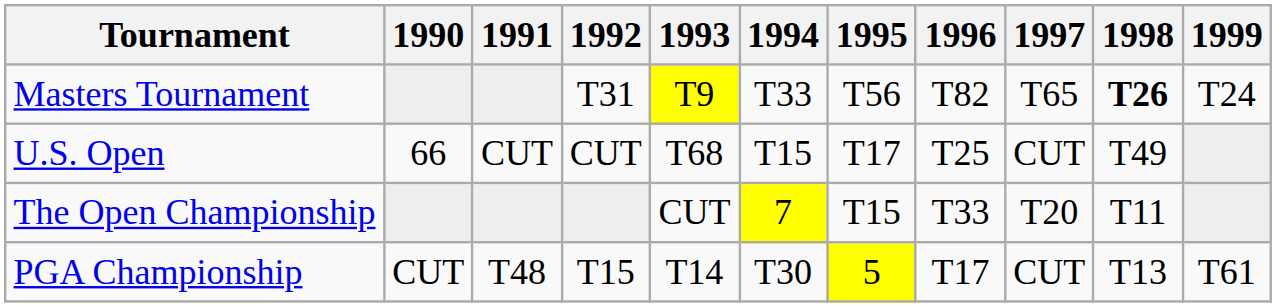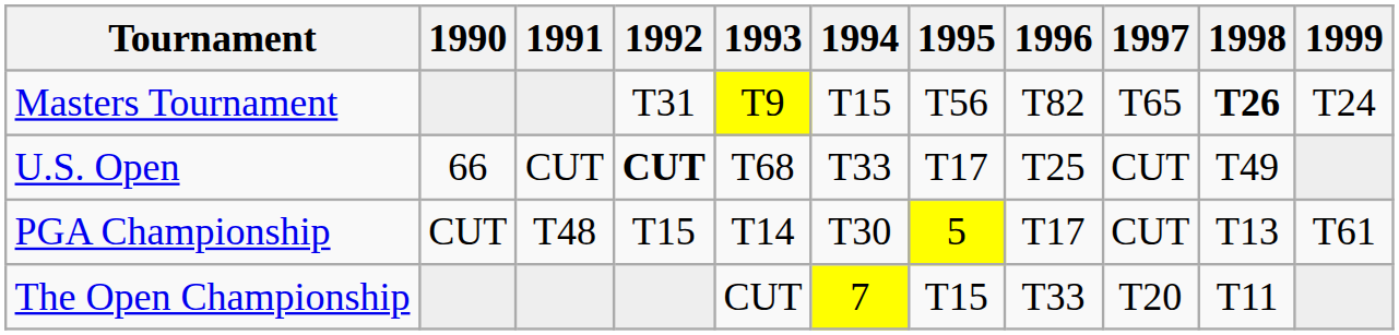Masters Tournament | 1994: T33 -> T15
U.S. Open | 1992: normal -> bold
U.S. Open | 1994: T15 -> T33
rows swapped: The Open Championship <-> PGA Championship
